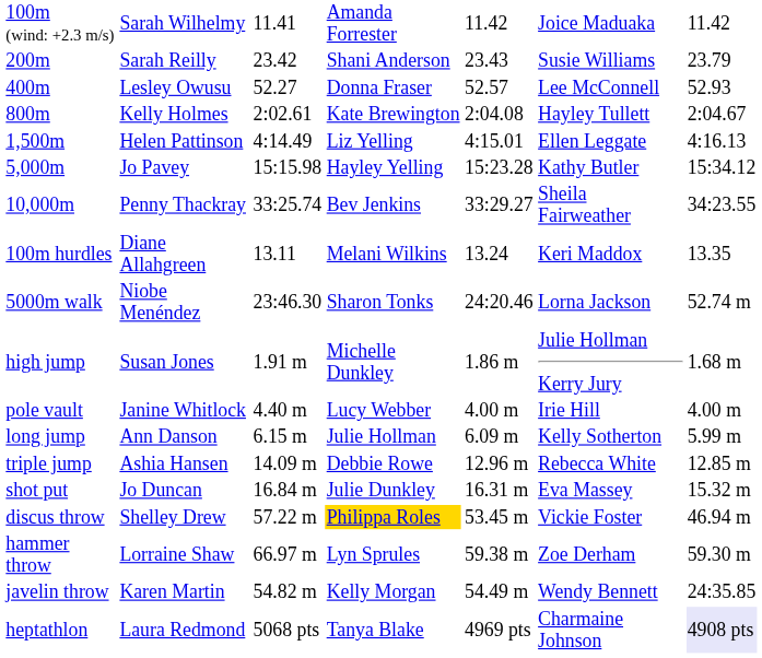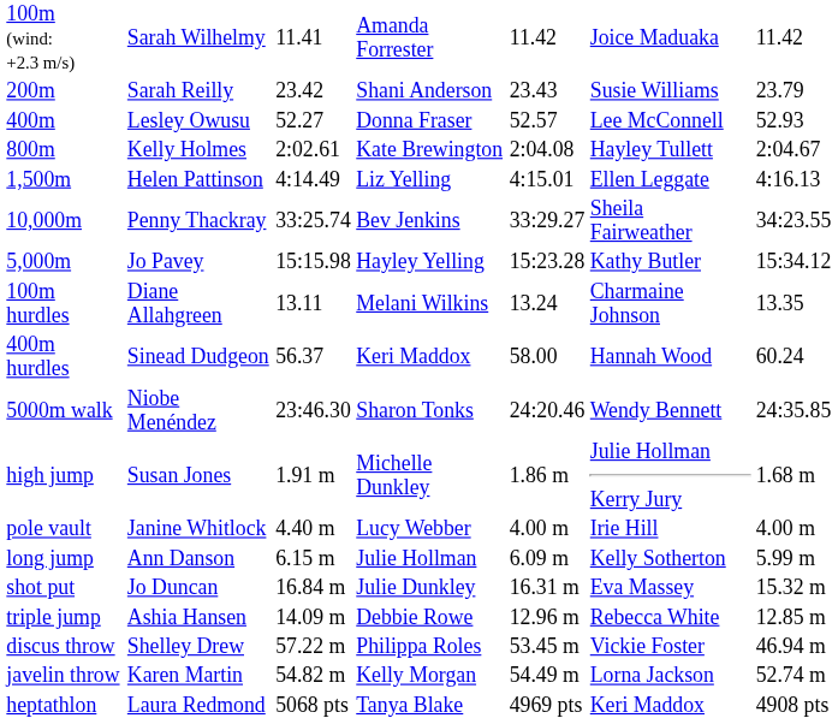rows swapped: 5,000m <-> 10,000m
100m hurdles | column 6: Keri Maddox -> Charmaine Johnson
+ row: 400m hurdles | Sinead Dudgeon | 56.37 | Keri Maddox | 58.00 | Hannah Wood | 60.24
5000m walk | column 6: Lorna Jackson -> Wendy Bennett
5000m walk | column 7: 52.74 m -> 24:35.85
rows swapped: triple jump <-> shot put
discus throw | column 4: gold background -> no background
- row: hammer throw | Lorraine Shaw | 66.97 m | Lyn Sprules | 59.38 m | Zoe Derham | 59.30 m
javelin throw | column 6: Wendy Bennett -> Lorna Jackson
javelin throw | column 7: 24:35.85 -> 52.74 m
heptathlon | column 6: Charmaine Johnson -> Keri Maddox
heptathlon | column 7: lavender background -> no background
